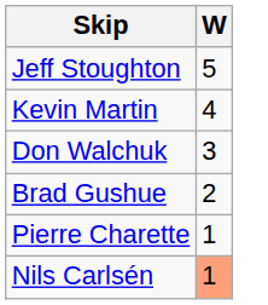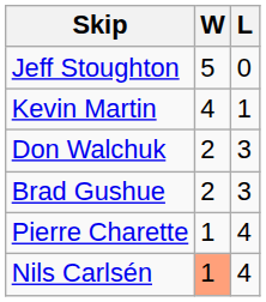+ column: L | 0 | 1 | 3 | 3 | 4 | 4
Don Walchuk | W: 3 -> 2
